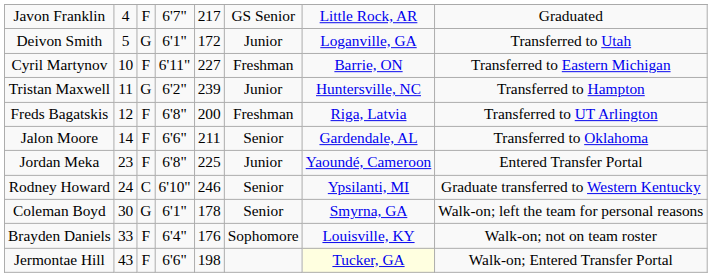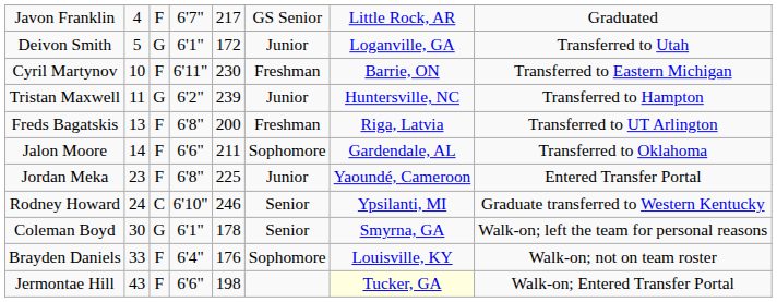Cyril Martynov | column 5: 227 -> 230
Freds Bagatskis | column 2: 12 -> 13
Jalon Moore | column 6: Senior -> Sophomore
